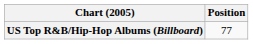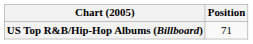US Top R&B/Hip-Hop Albums (Billboard) | Position: 77 -> 71
